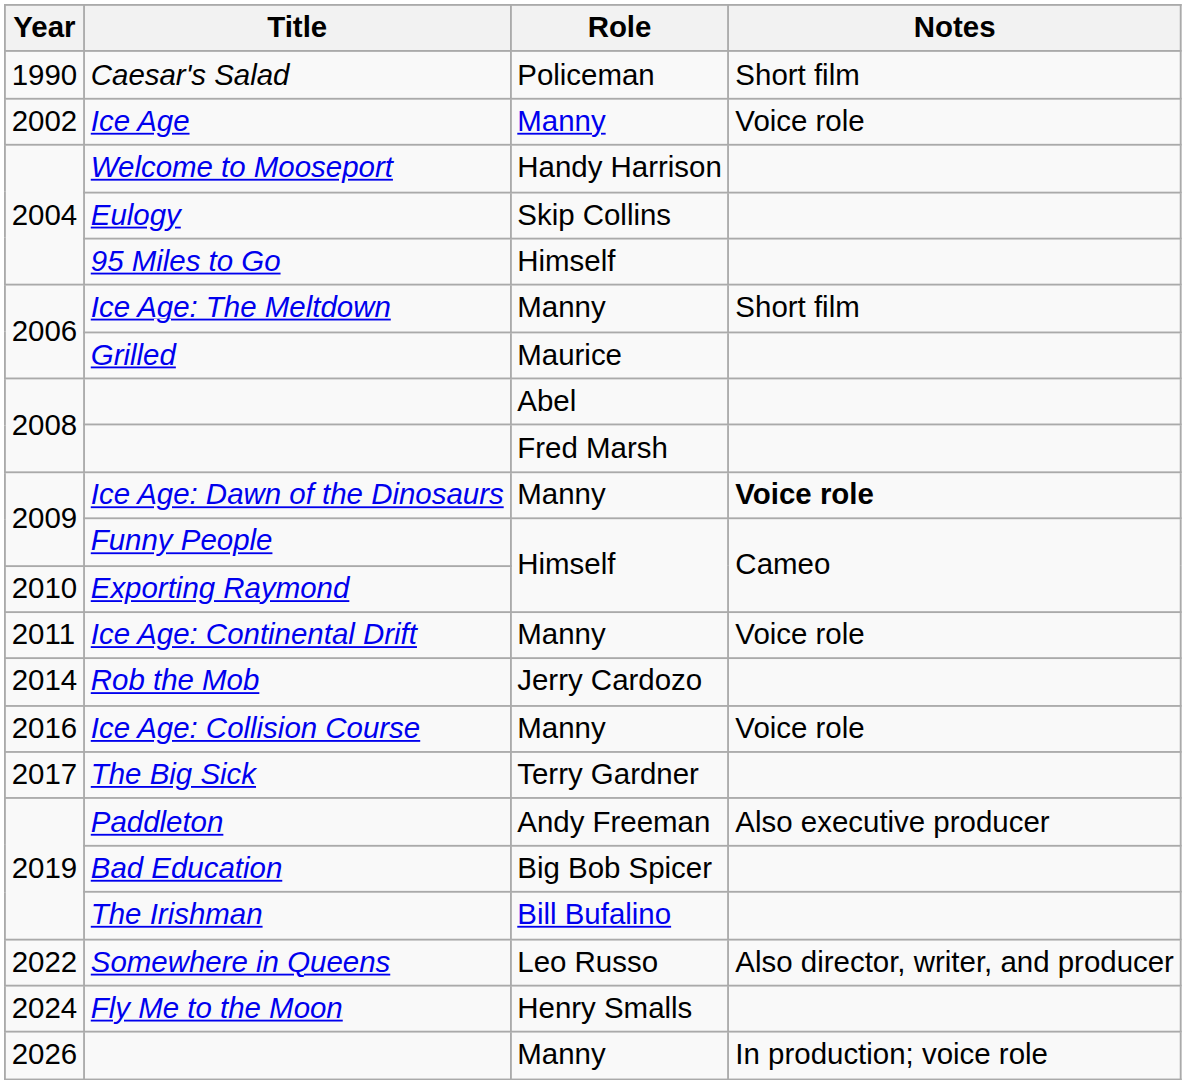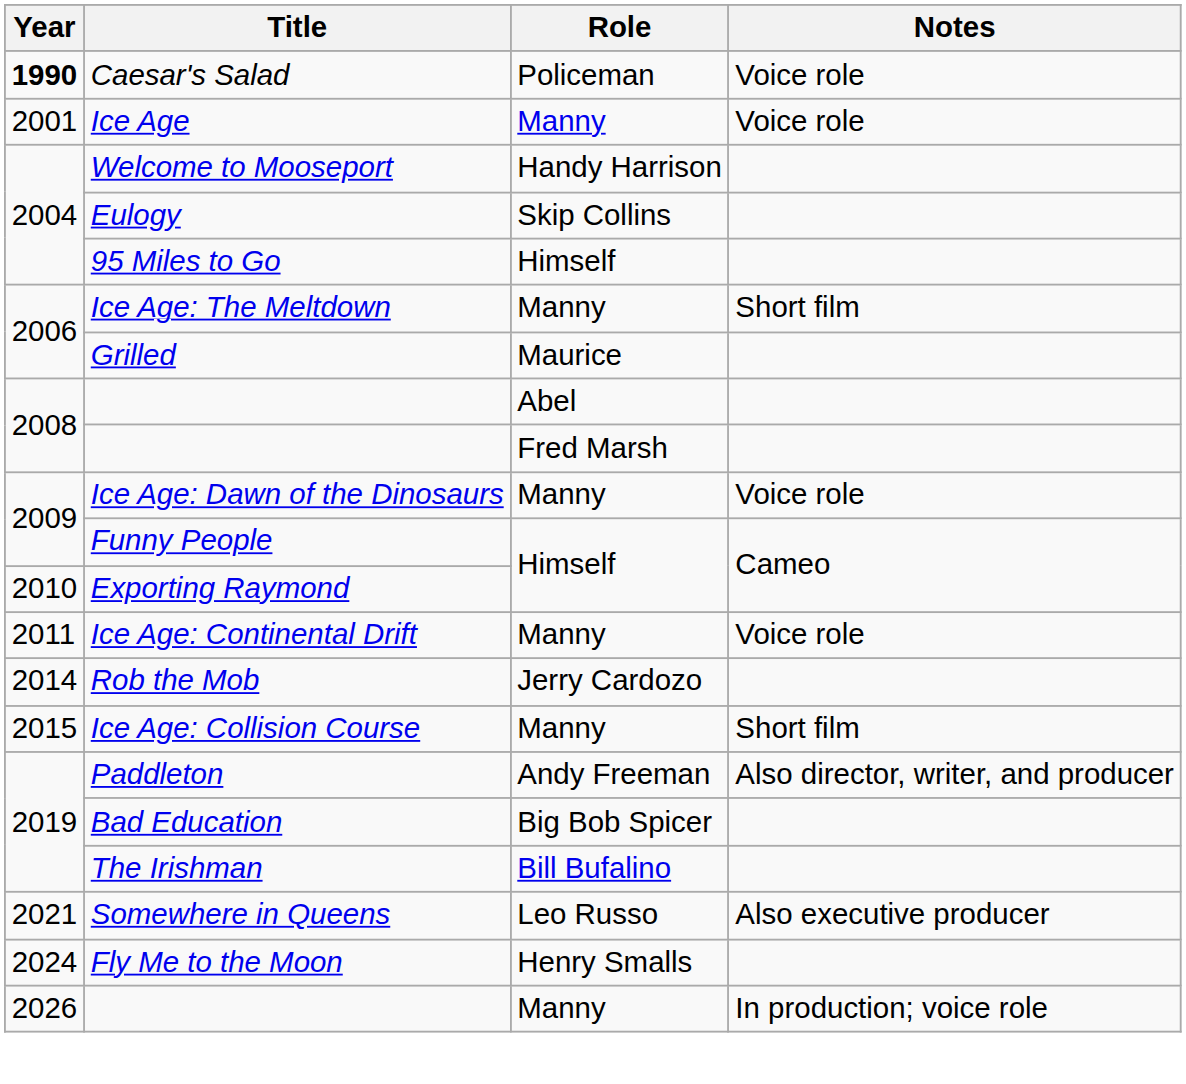Caesar's Salad | Year: normal -> bold
Caesar's Salad | Notes: Short film -> Voice role
Ice Age | Year: 2002 -> 2001
Ice Age: Dawn of the Dinosaurs | Notes: bold -> normal
Ice Age: Collision Course | Year: 2016 -> 2015
Ice Age: Collision Course | Notes: Voice role -> Short film
- row: 2017 | The Big Sick | Terry Gardner
Paddleton | Notes: Also executive producer -> Also director, writer, and producer
Somewhere in Queens | Year: 2022 -> 2021
Somewhere in Queens | Notes: Also director, writer, and producer -> Also executive producer
